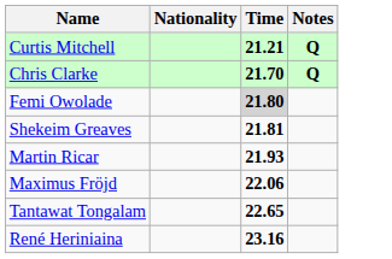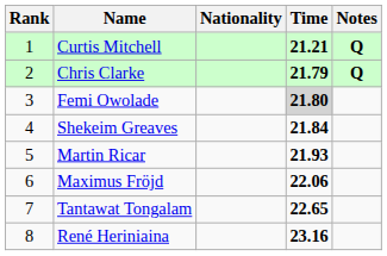+ column: Rank | 1 | 2 | 3 | 4 | 5 | 6 | 7 | 8
Chris Clarke | Time: 21.70 -> 21.79
Shekeim Greaves | Time: 21.81 -> 21.84
